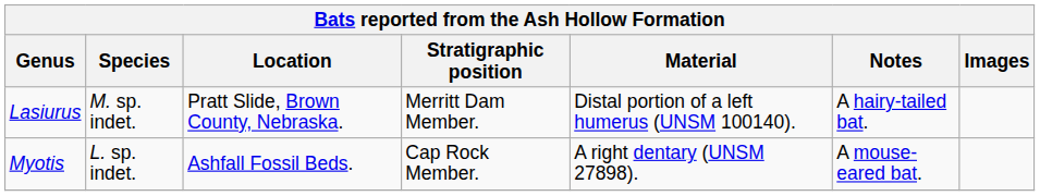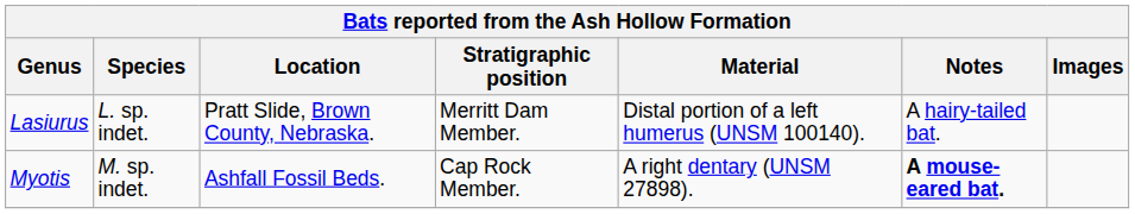Lasiurus | Species: M. sp. indet. -> L. sp. indet.
Myotis | Species: L. sp. indet. -> M. sp. indet.
Myotis | Notes: normal -> bold
